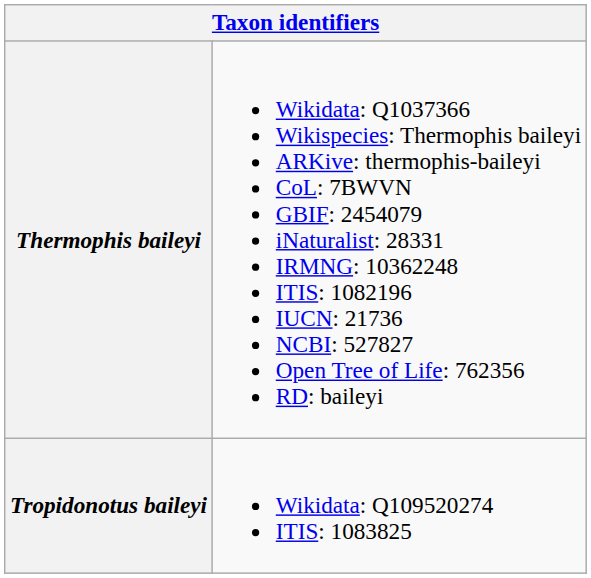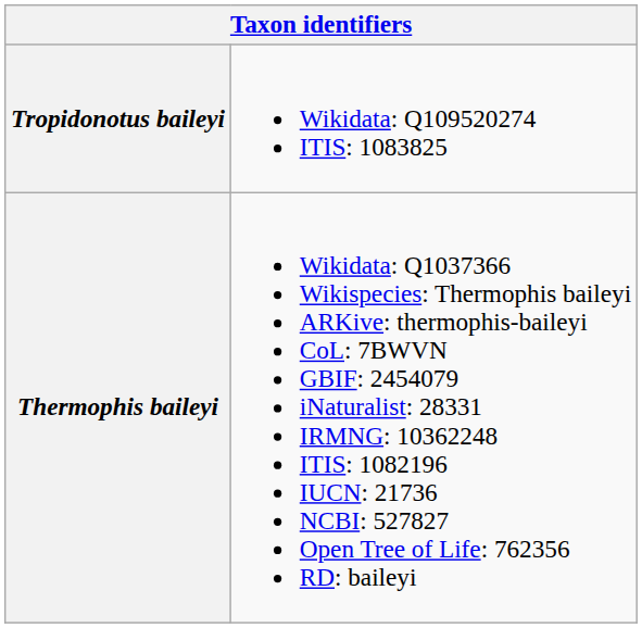rows swapped: Thermophis baileyi <-> Tropidonotus baileyi
